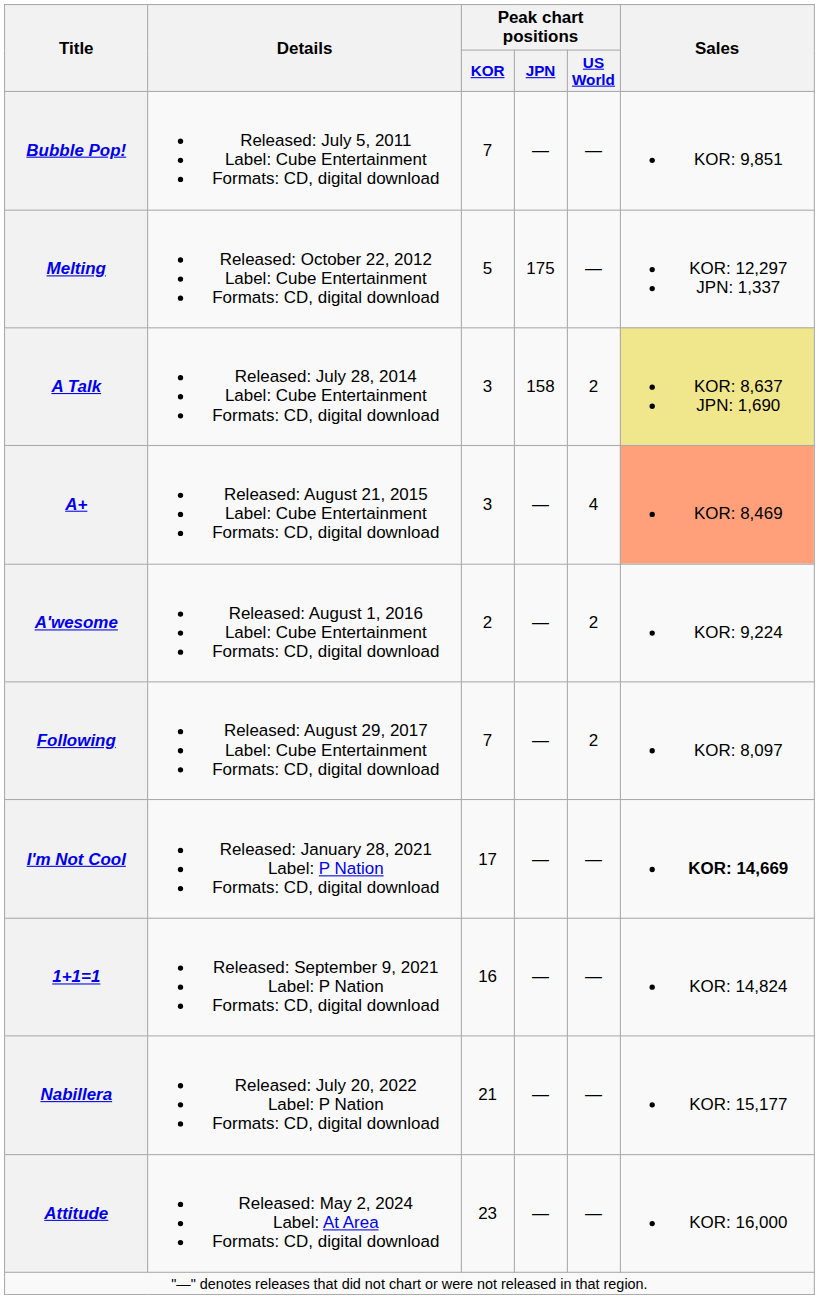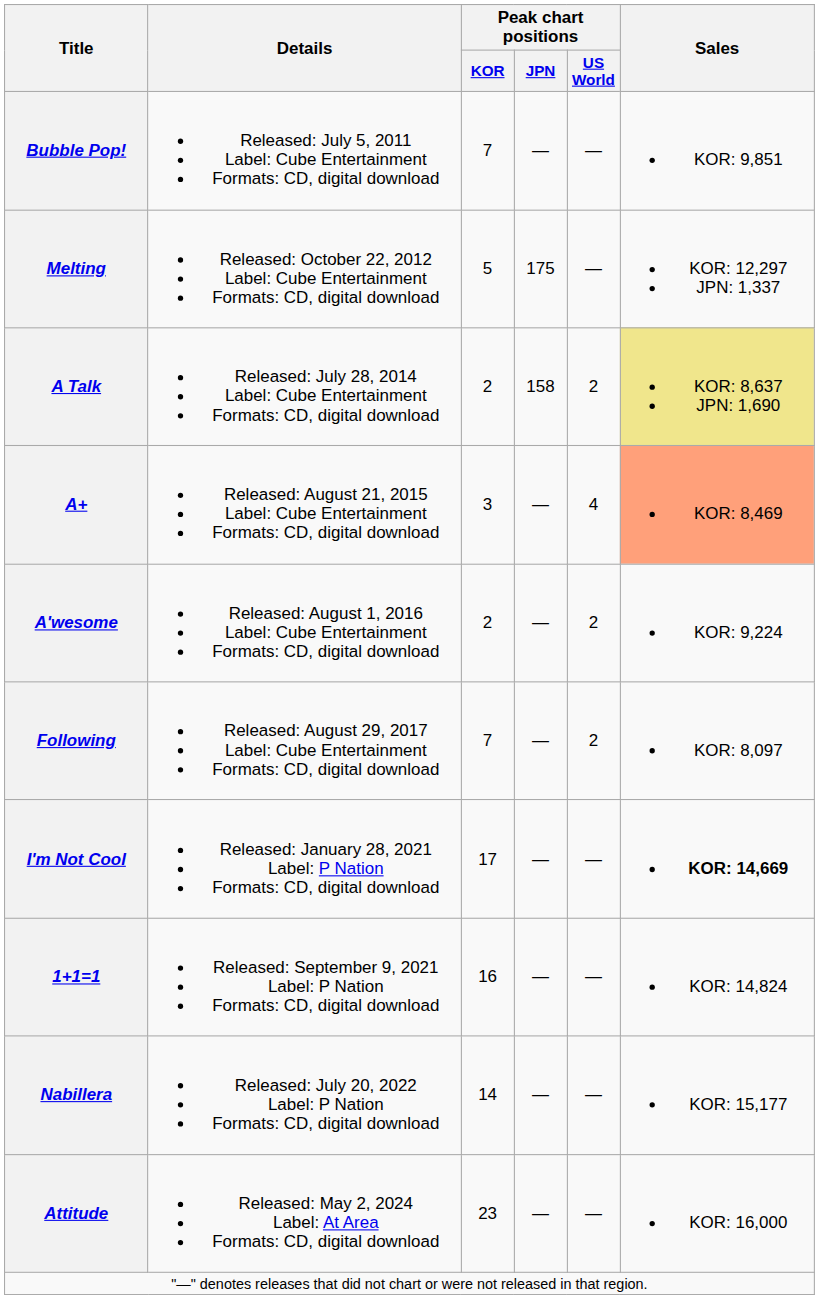A Talk | Peak chart positions / KOR: 3 -> 2
Nabillera | Peak chart positions / KOR: 21 -> 14
